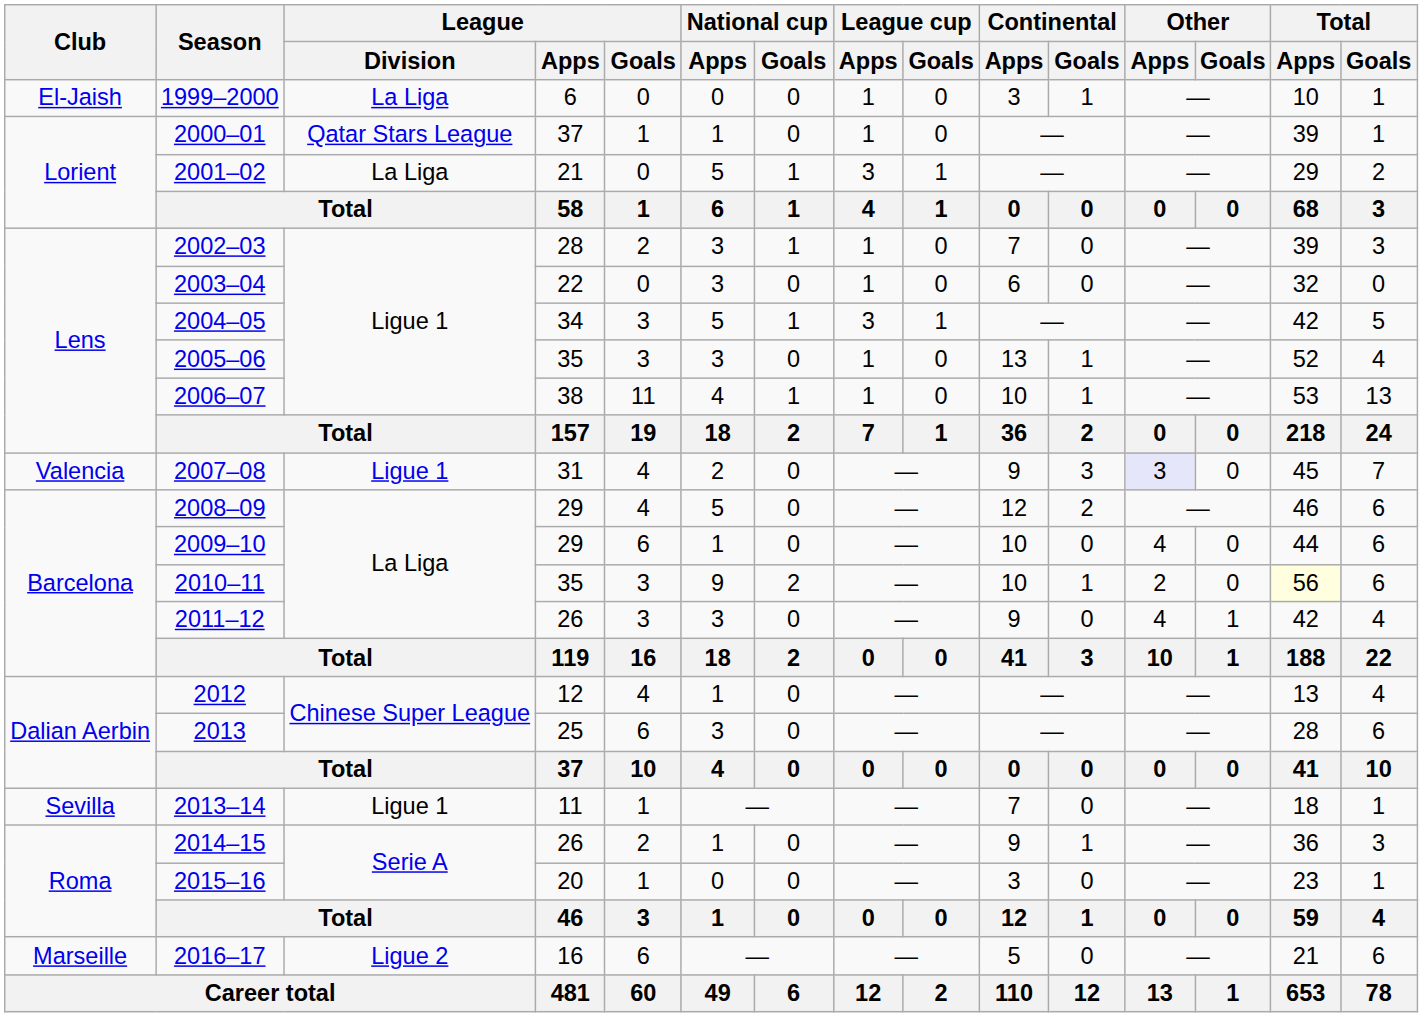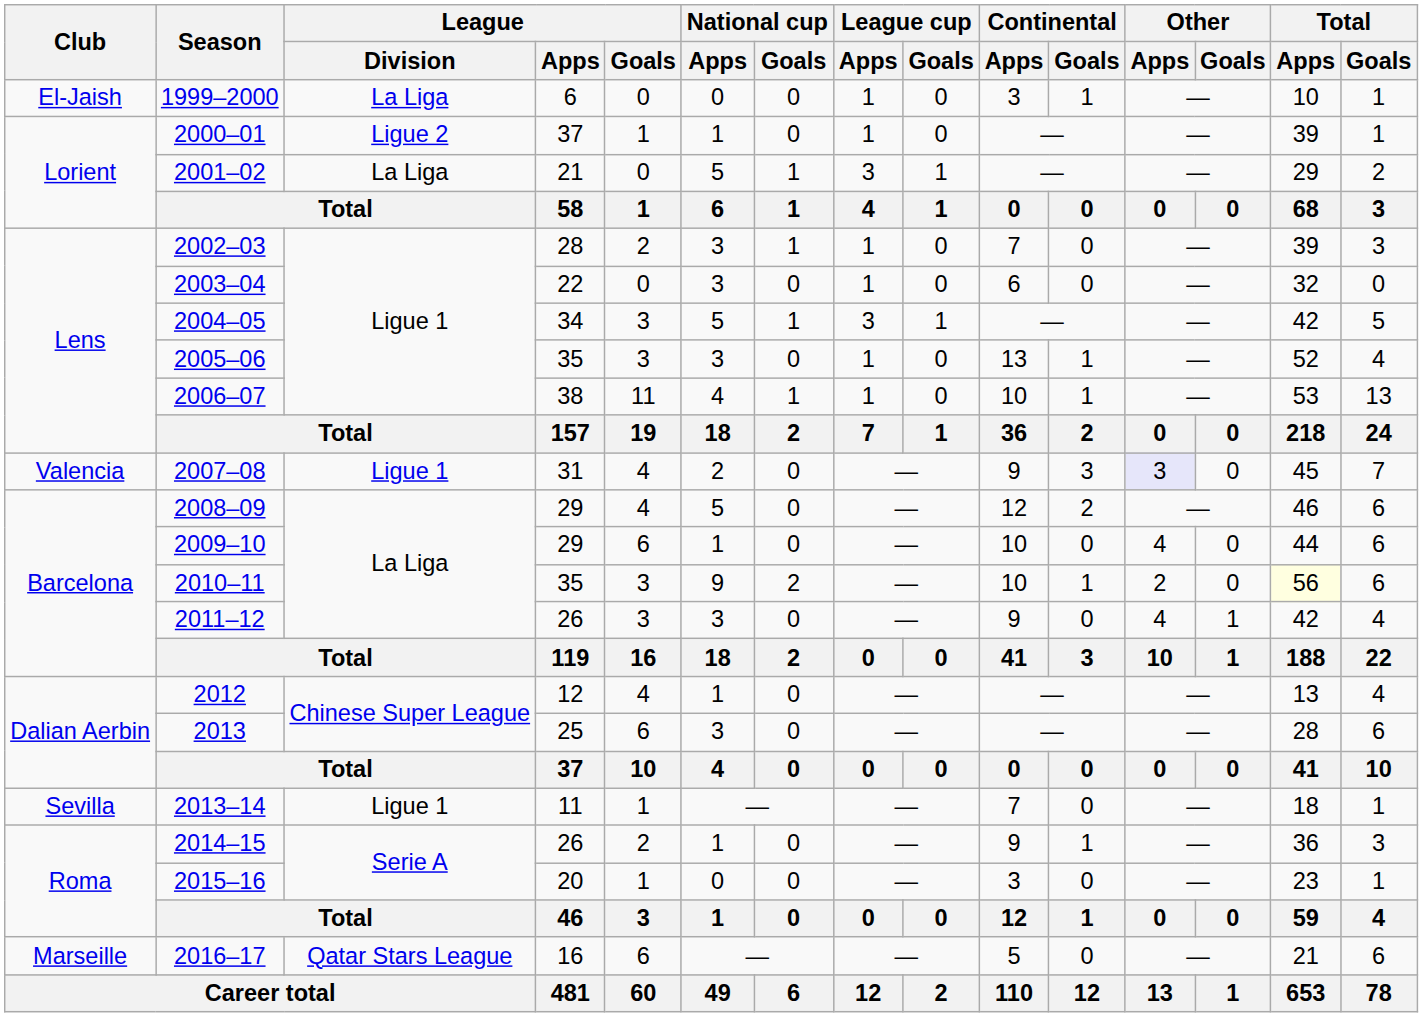2000–01 | League / Division: Qatar Stars League -> Ligue 2
2016–17 | League / Division: Ligue 2 -> Qatar Stars League
